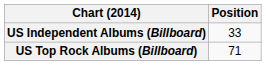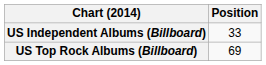US Top Rock Albums (Billboard) | Position: 71 -> 69
